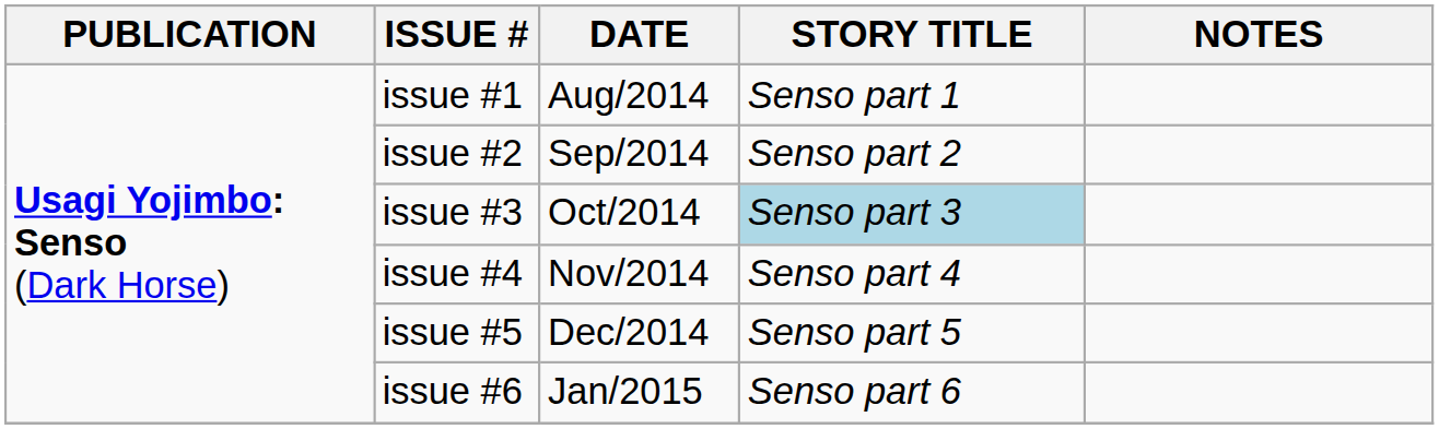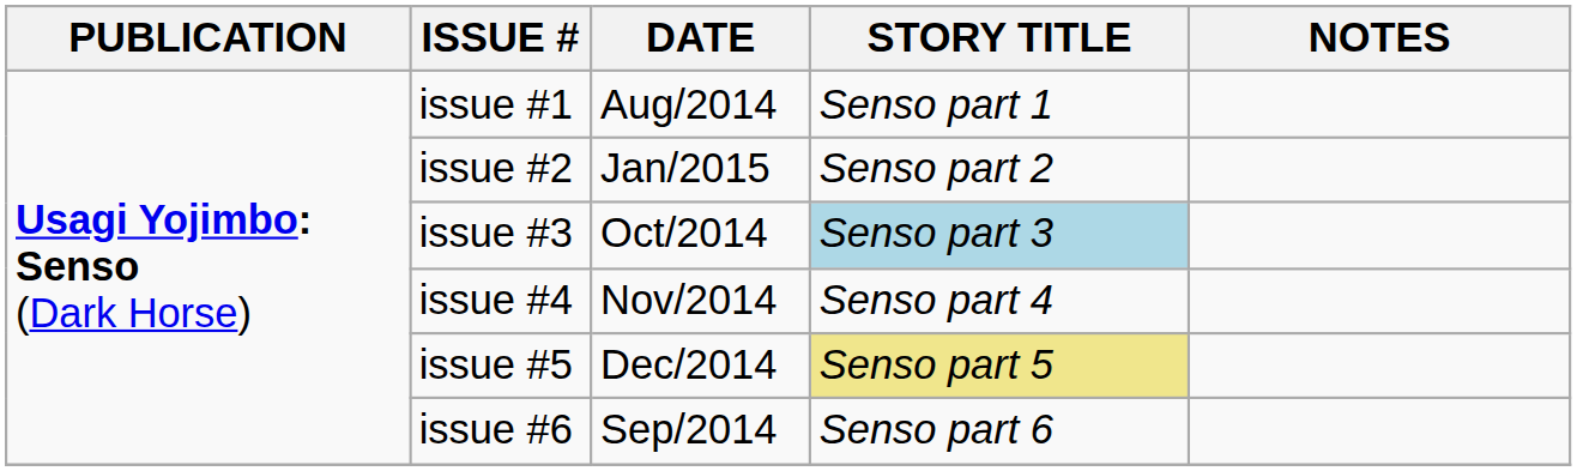issue #2 | DATE: Sep/2014 -> Jan/2015
issue #5 | STORY TITLE: no background -> khaki background
issue #6 | DATE: Jan/2015 -> Sep/2014
